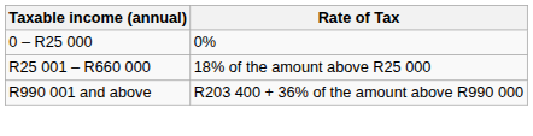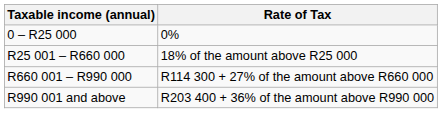+ row: R660 001 – R990 000 | R114 300 + 27% of the amount above R660 000
